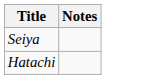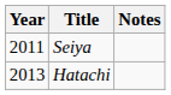+ column: Year | 2011 | 2013
